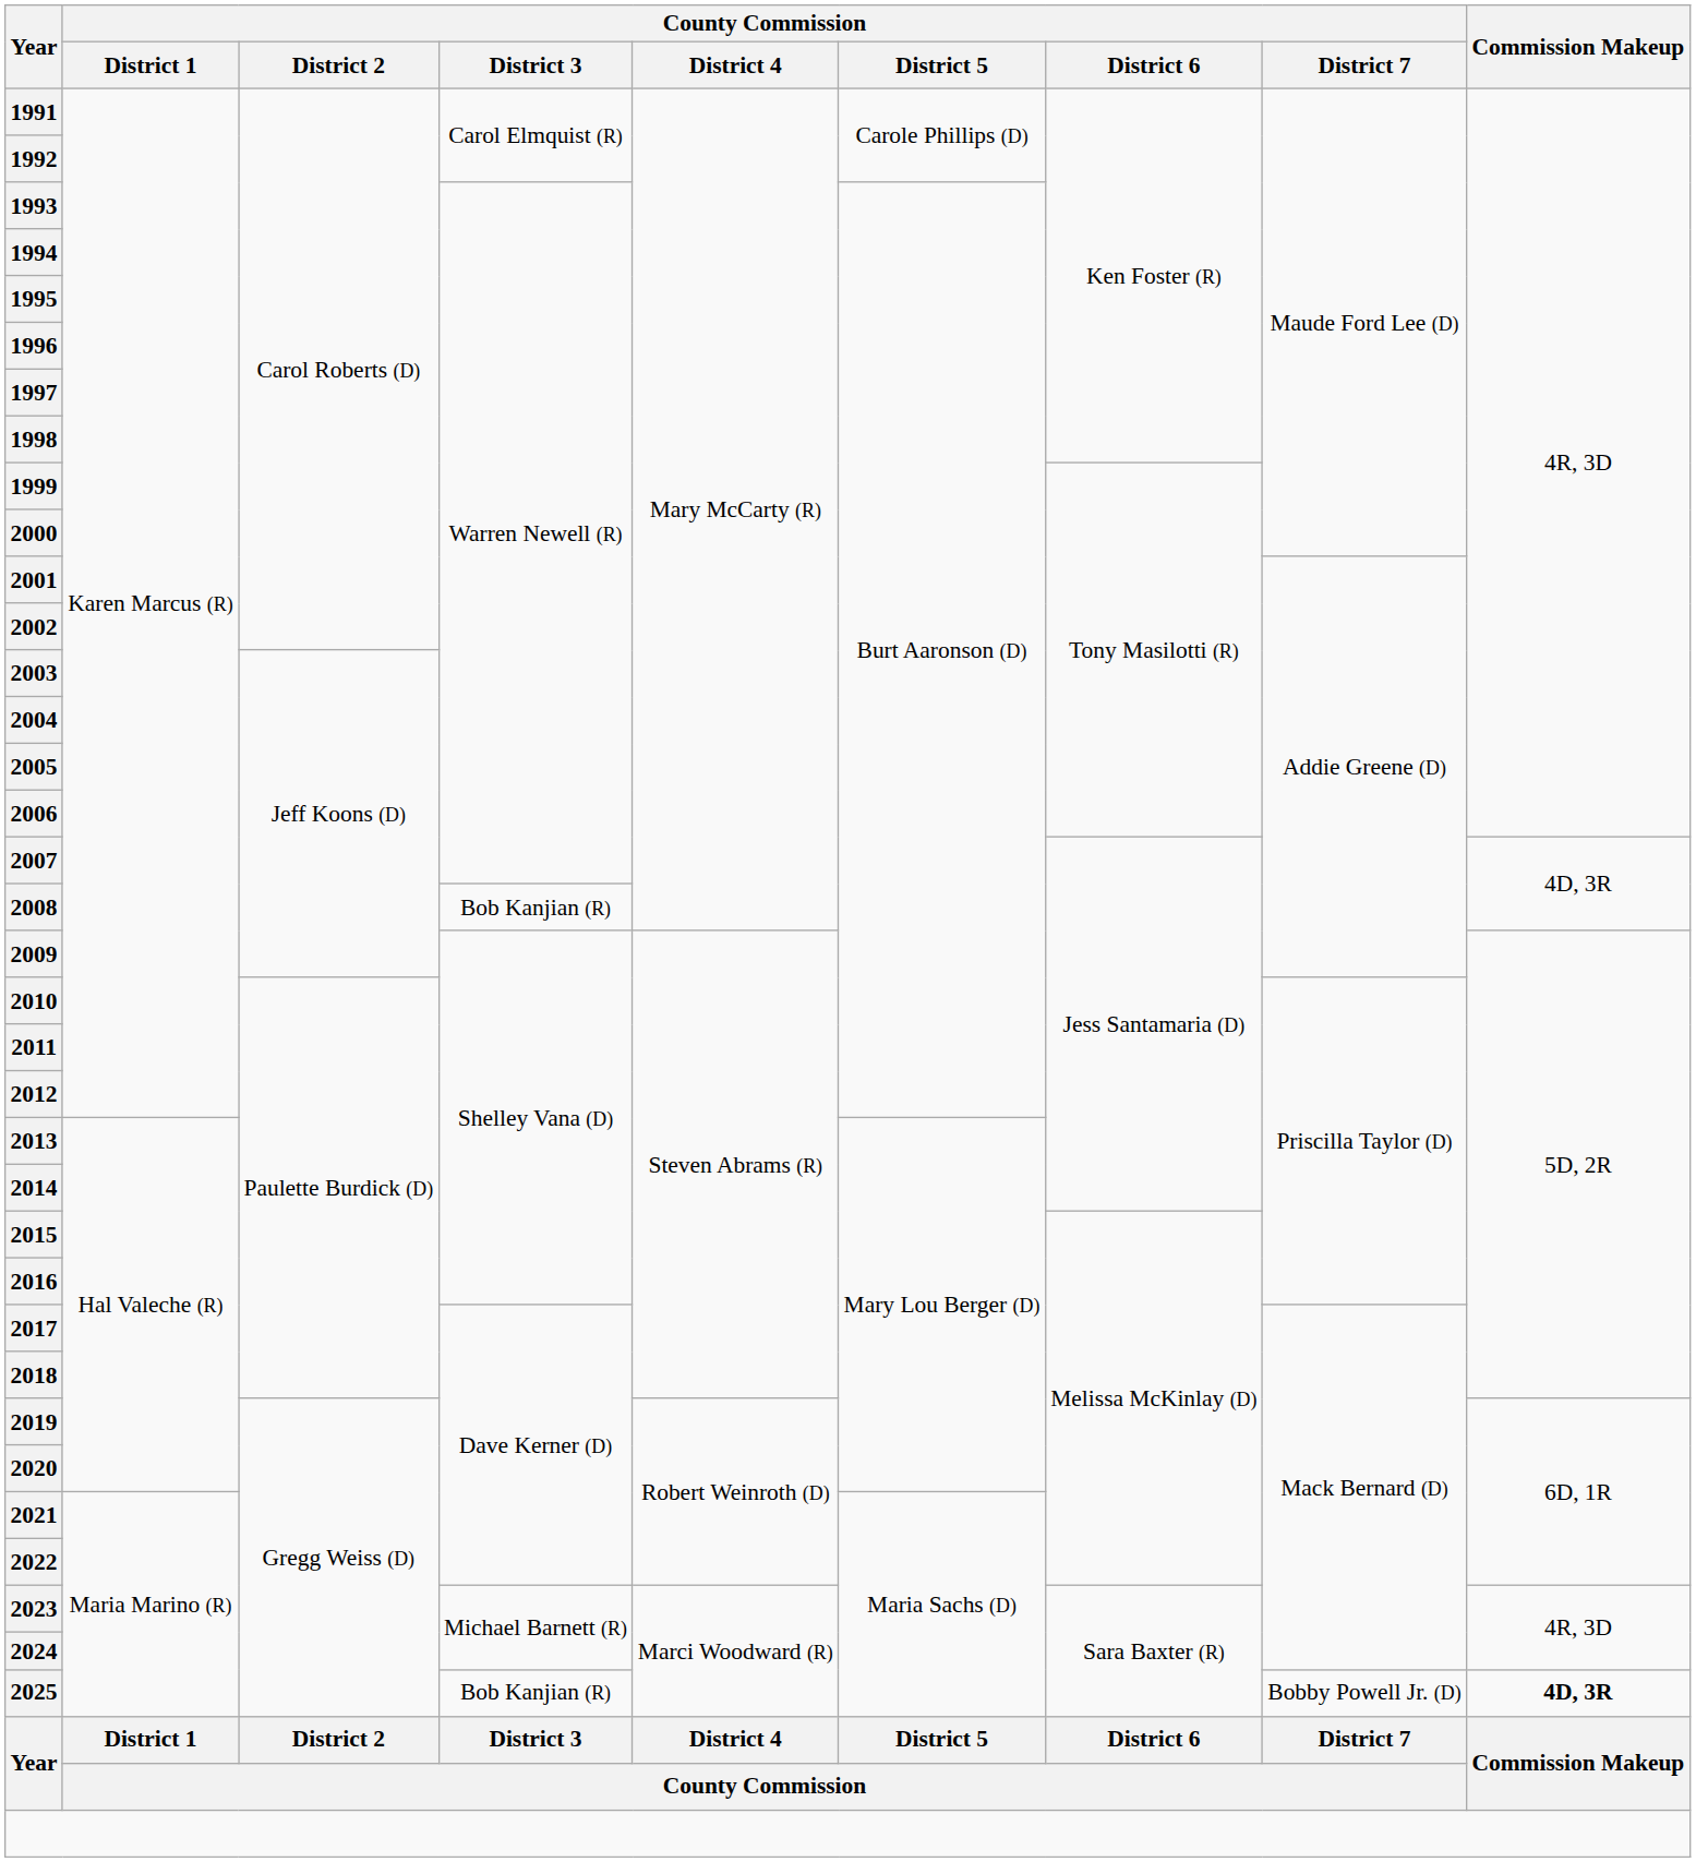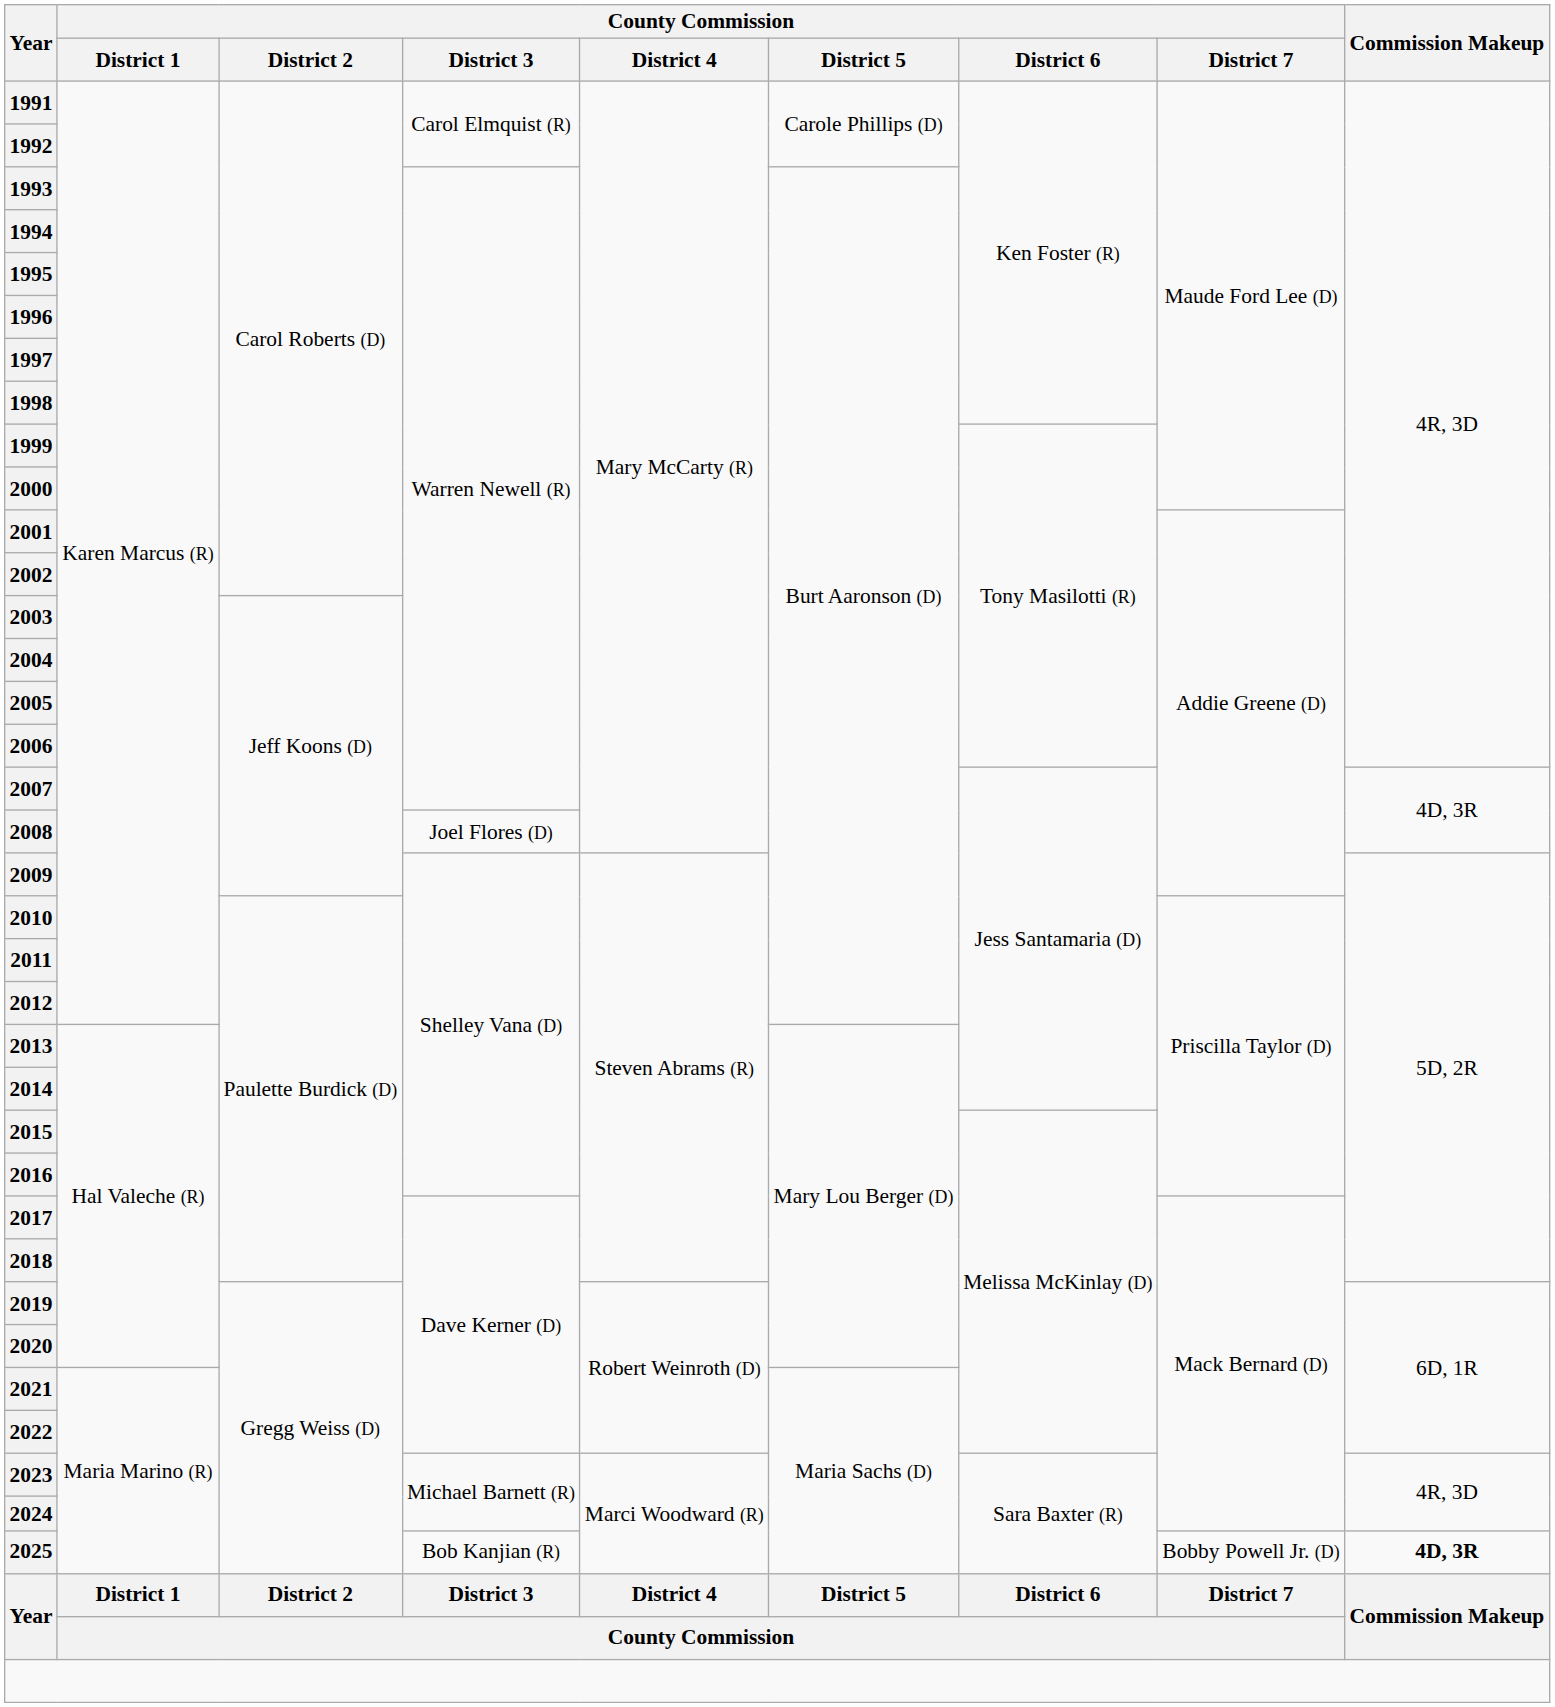2008 | County Commission / District 3: Bob Kanjian (R) -> Joel Flores (D)
